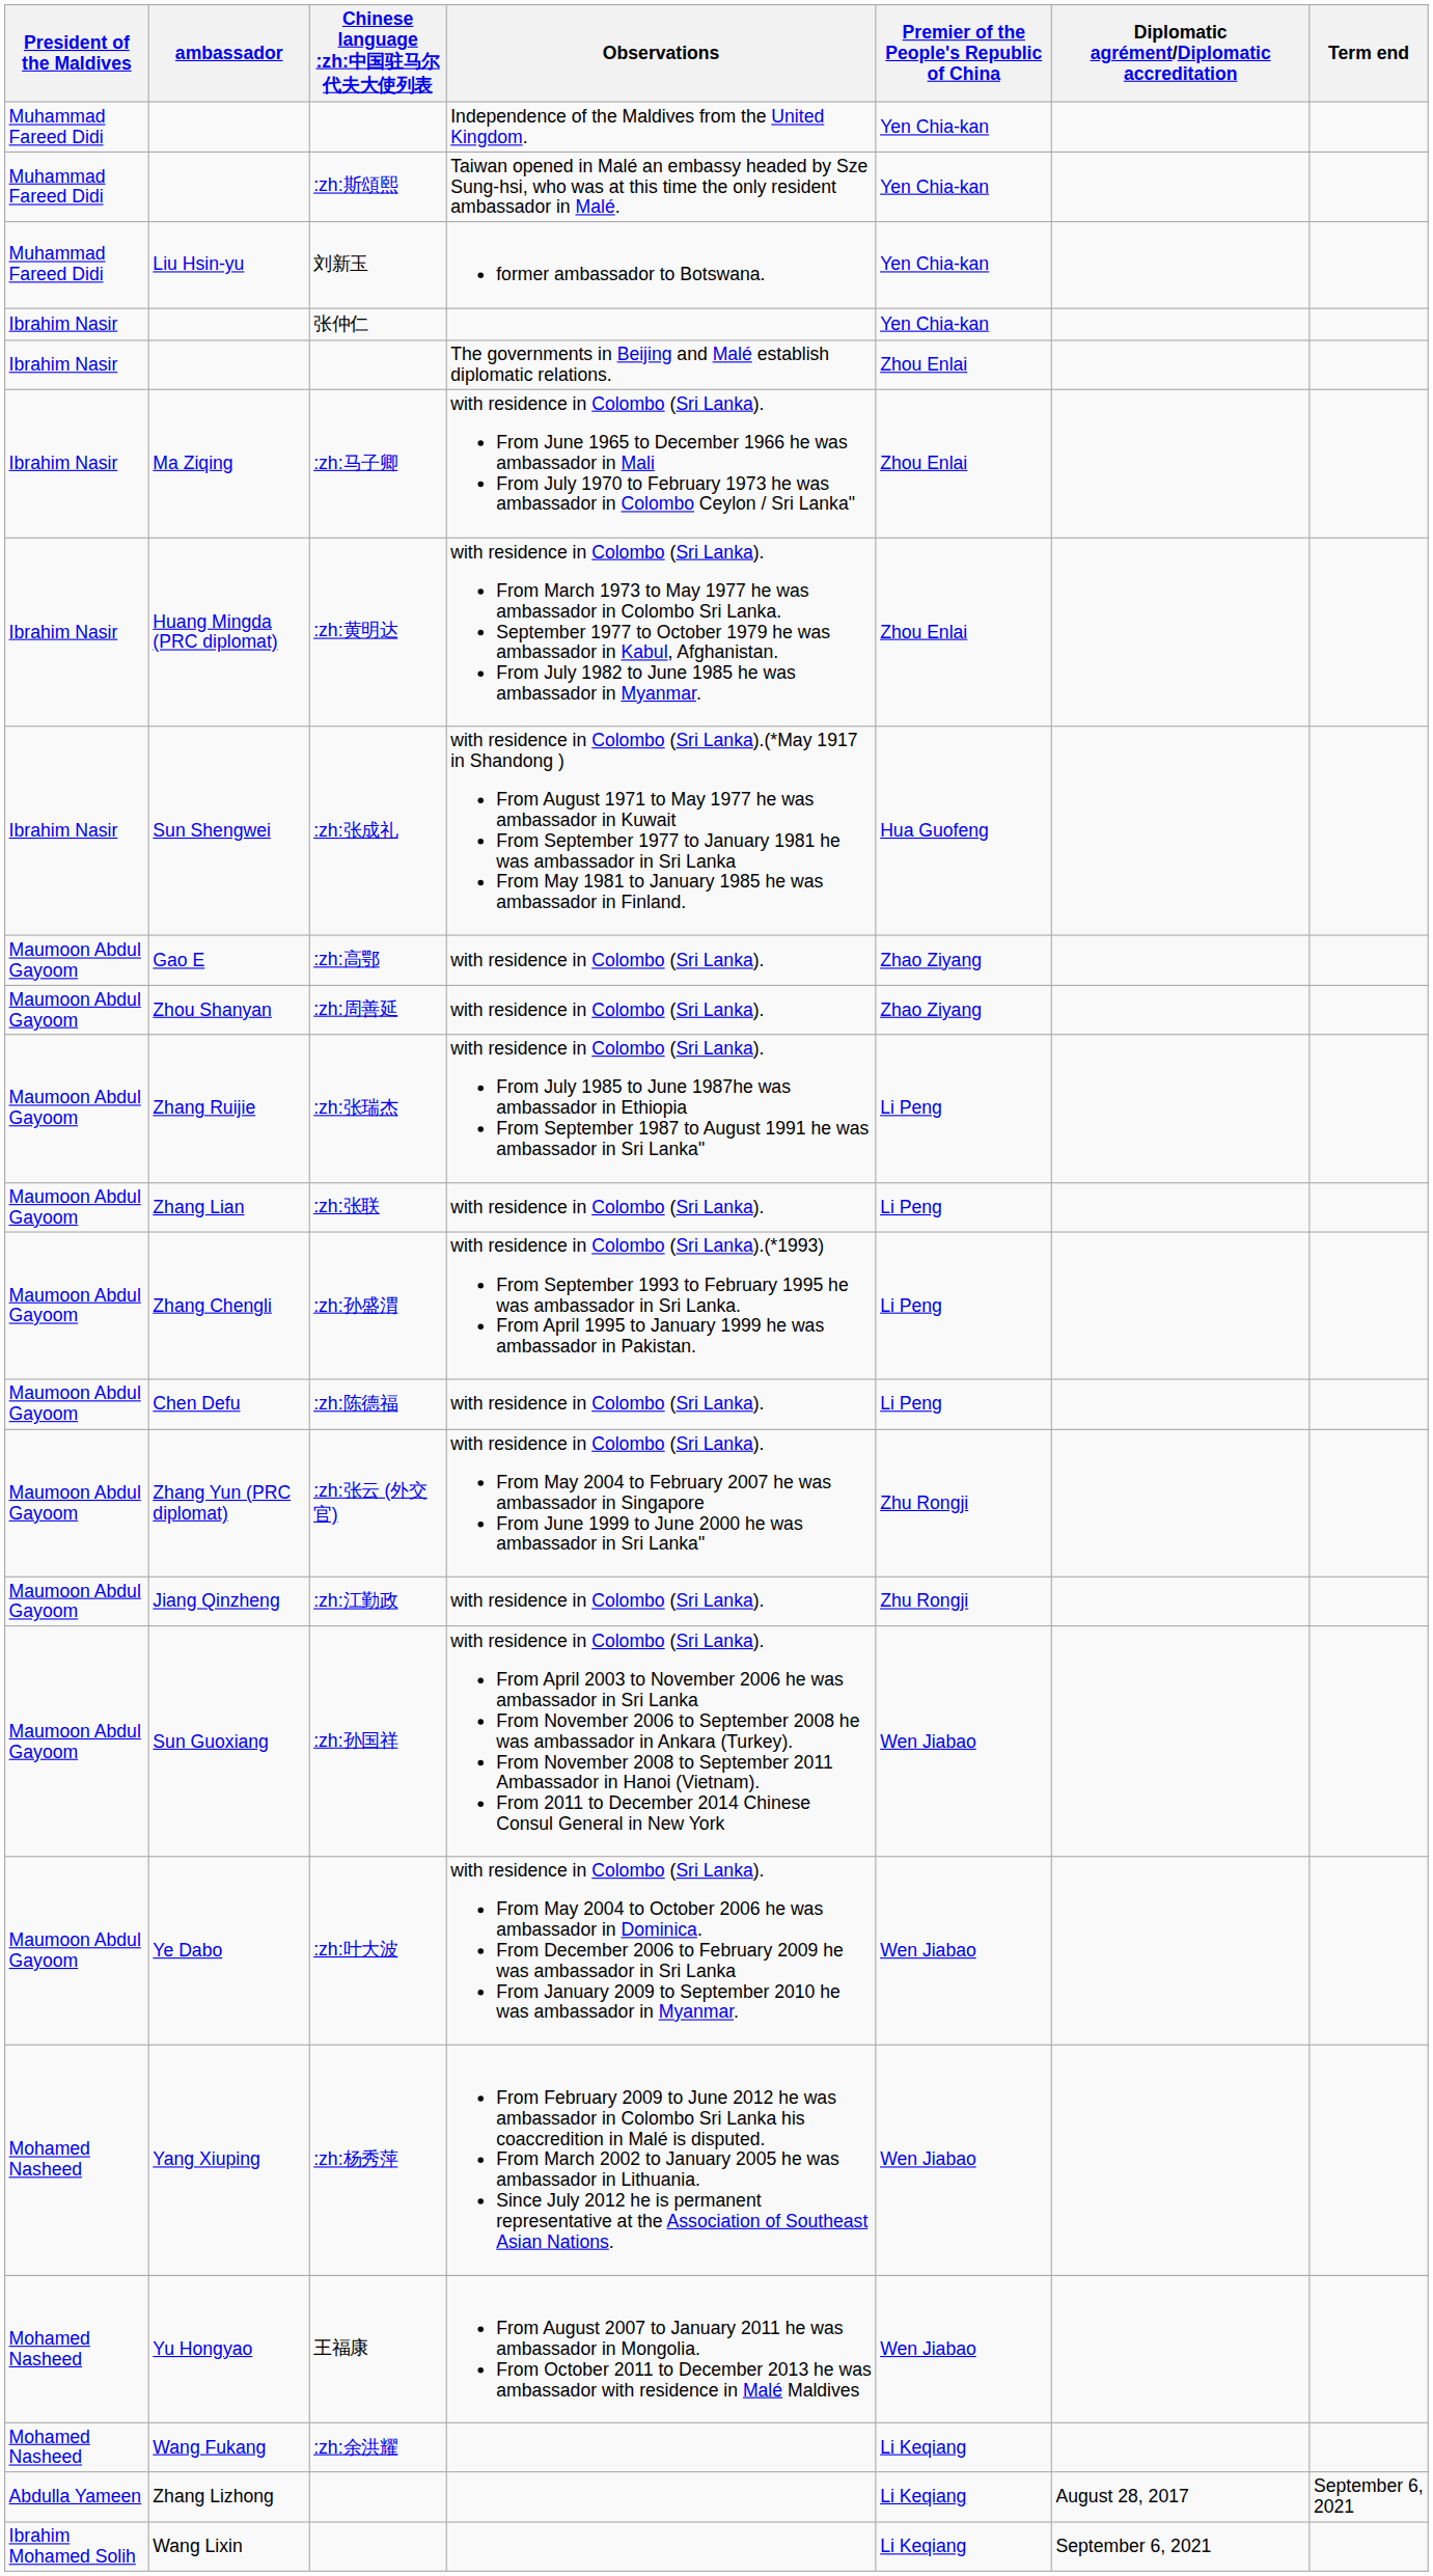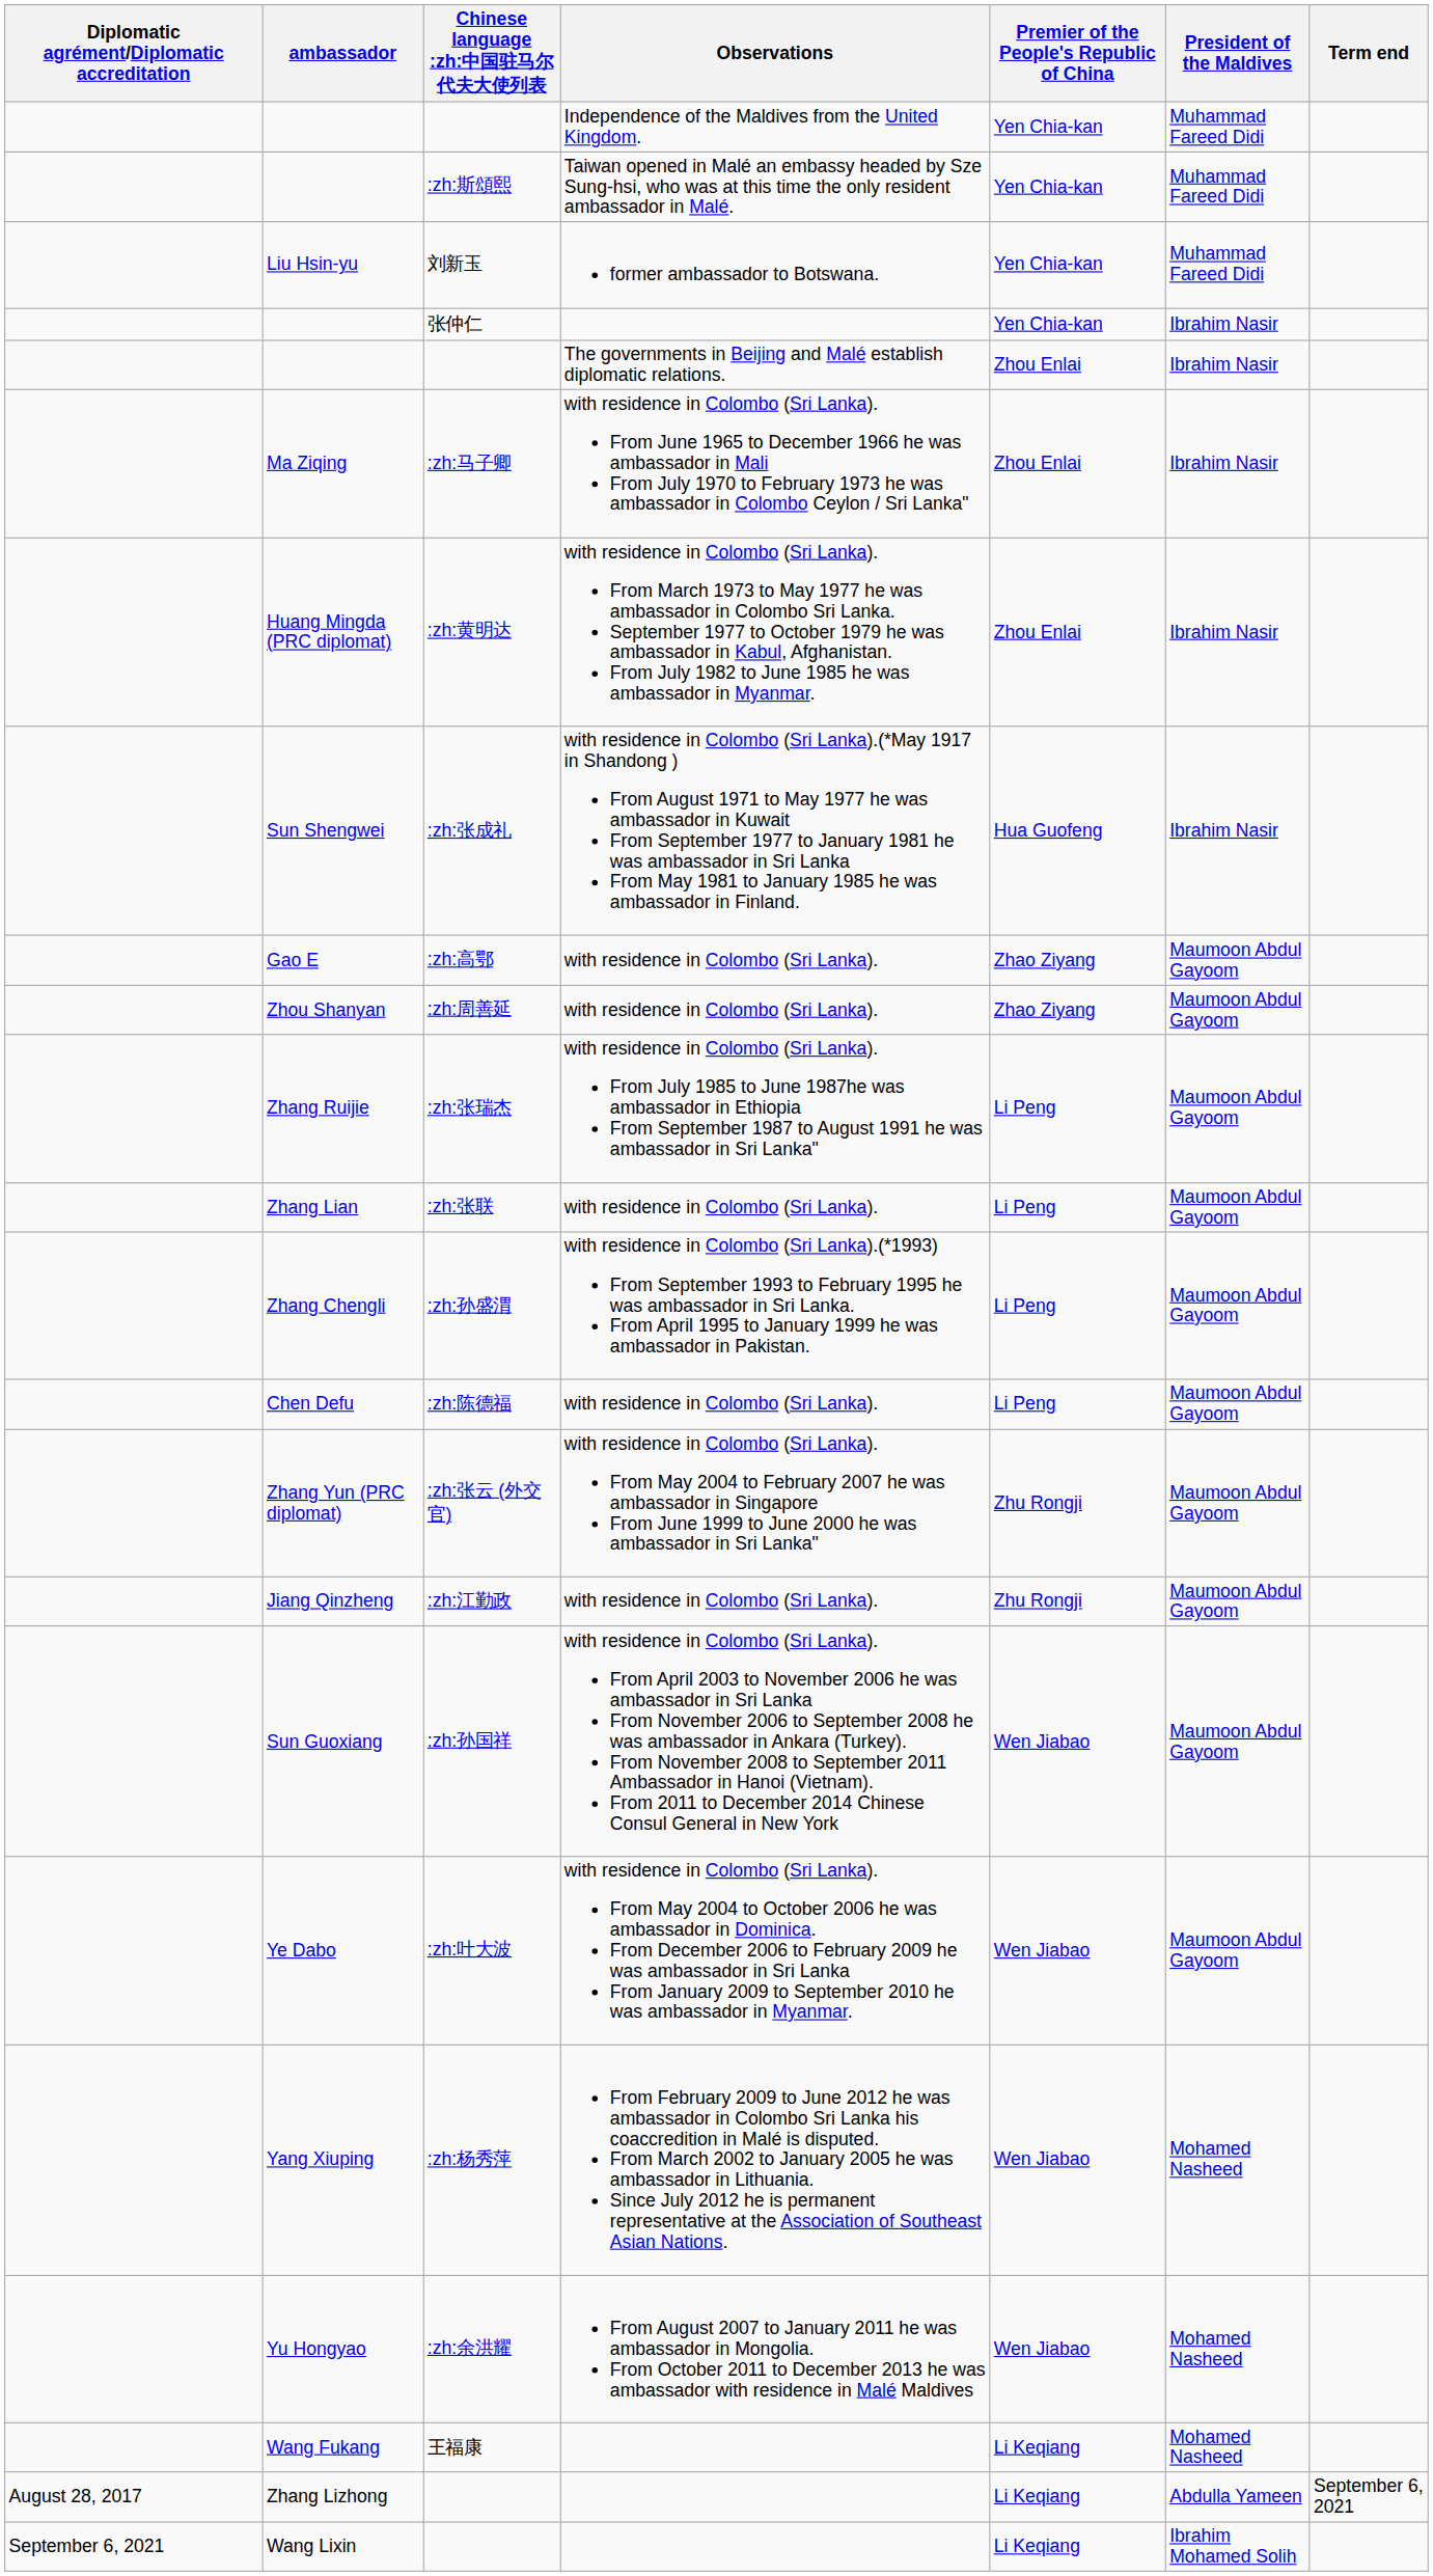columns swapped: Diplomatic agrément/Diplomatic accreditation <-> President of the Maldives
Yu Hongyao | Chinese language :zh:中国驻马尔代夫大使列表: 王福康 -> :zh:余洪耀
Wang Fukang | Chinese language :zh:中国驻马尔代夫大使列表: :zh:余洪耀 -> 王福康
